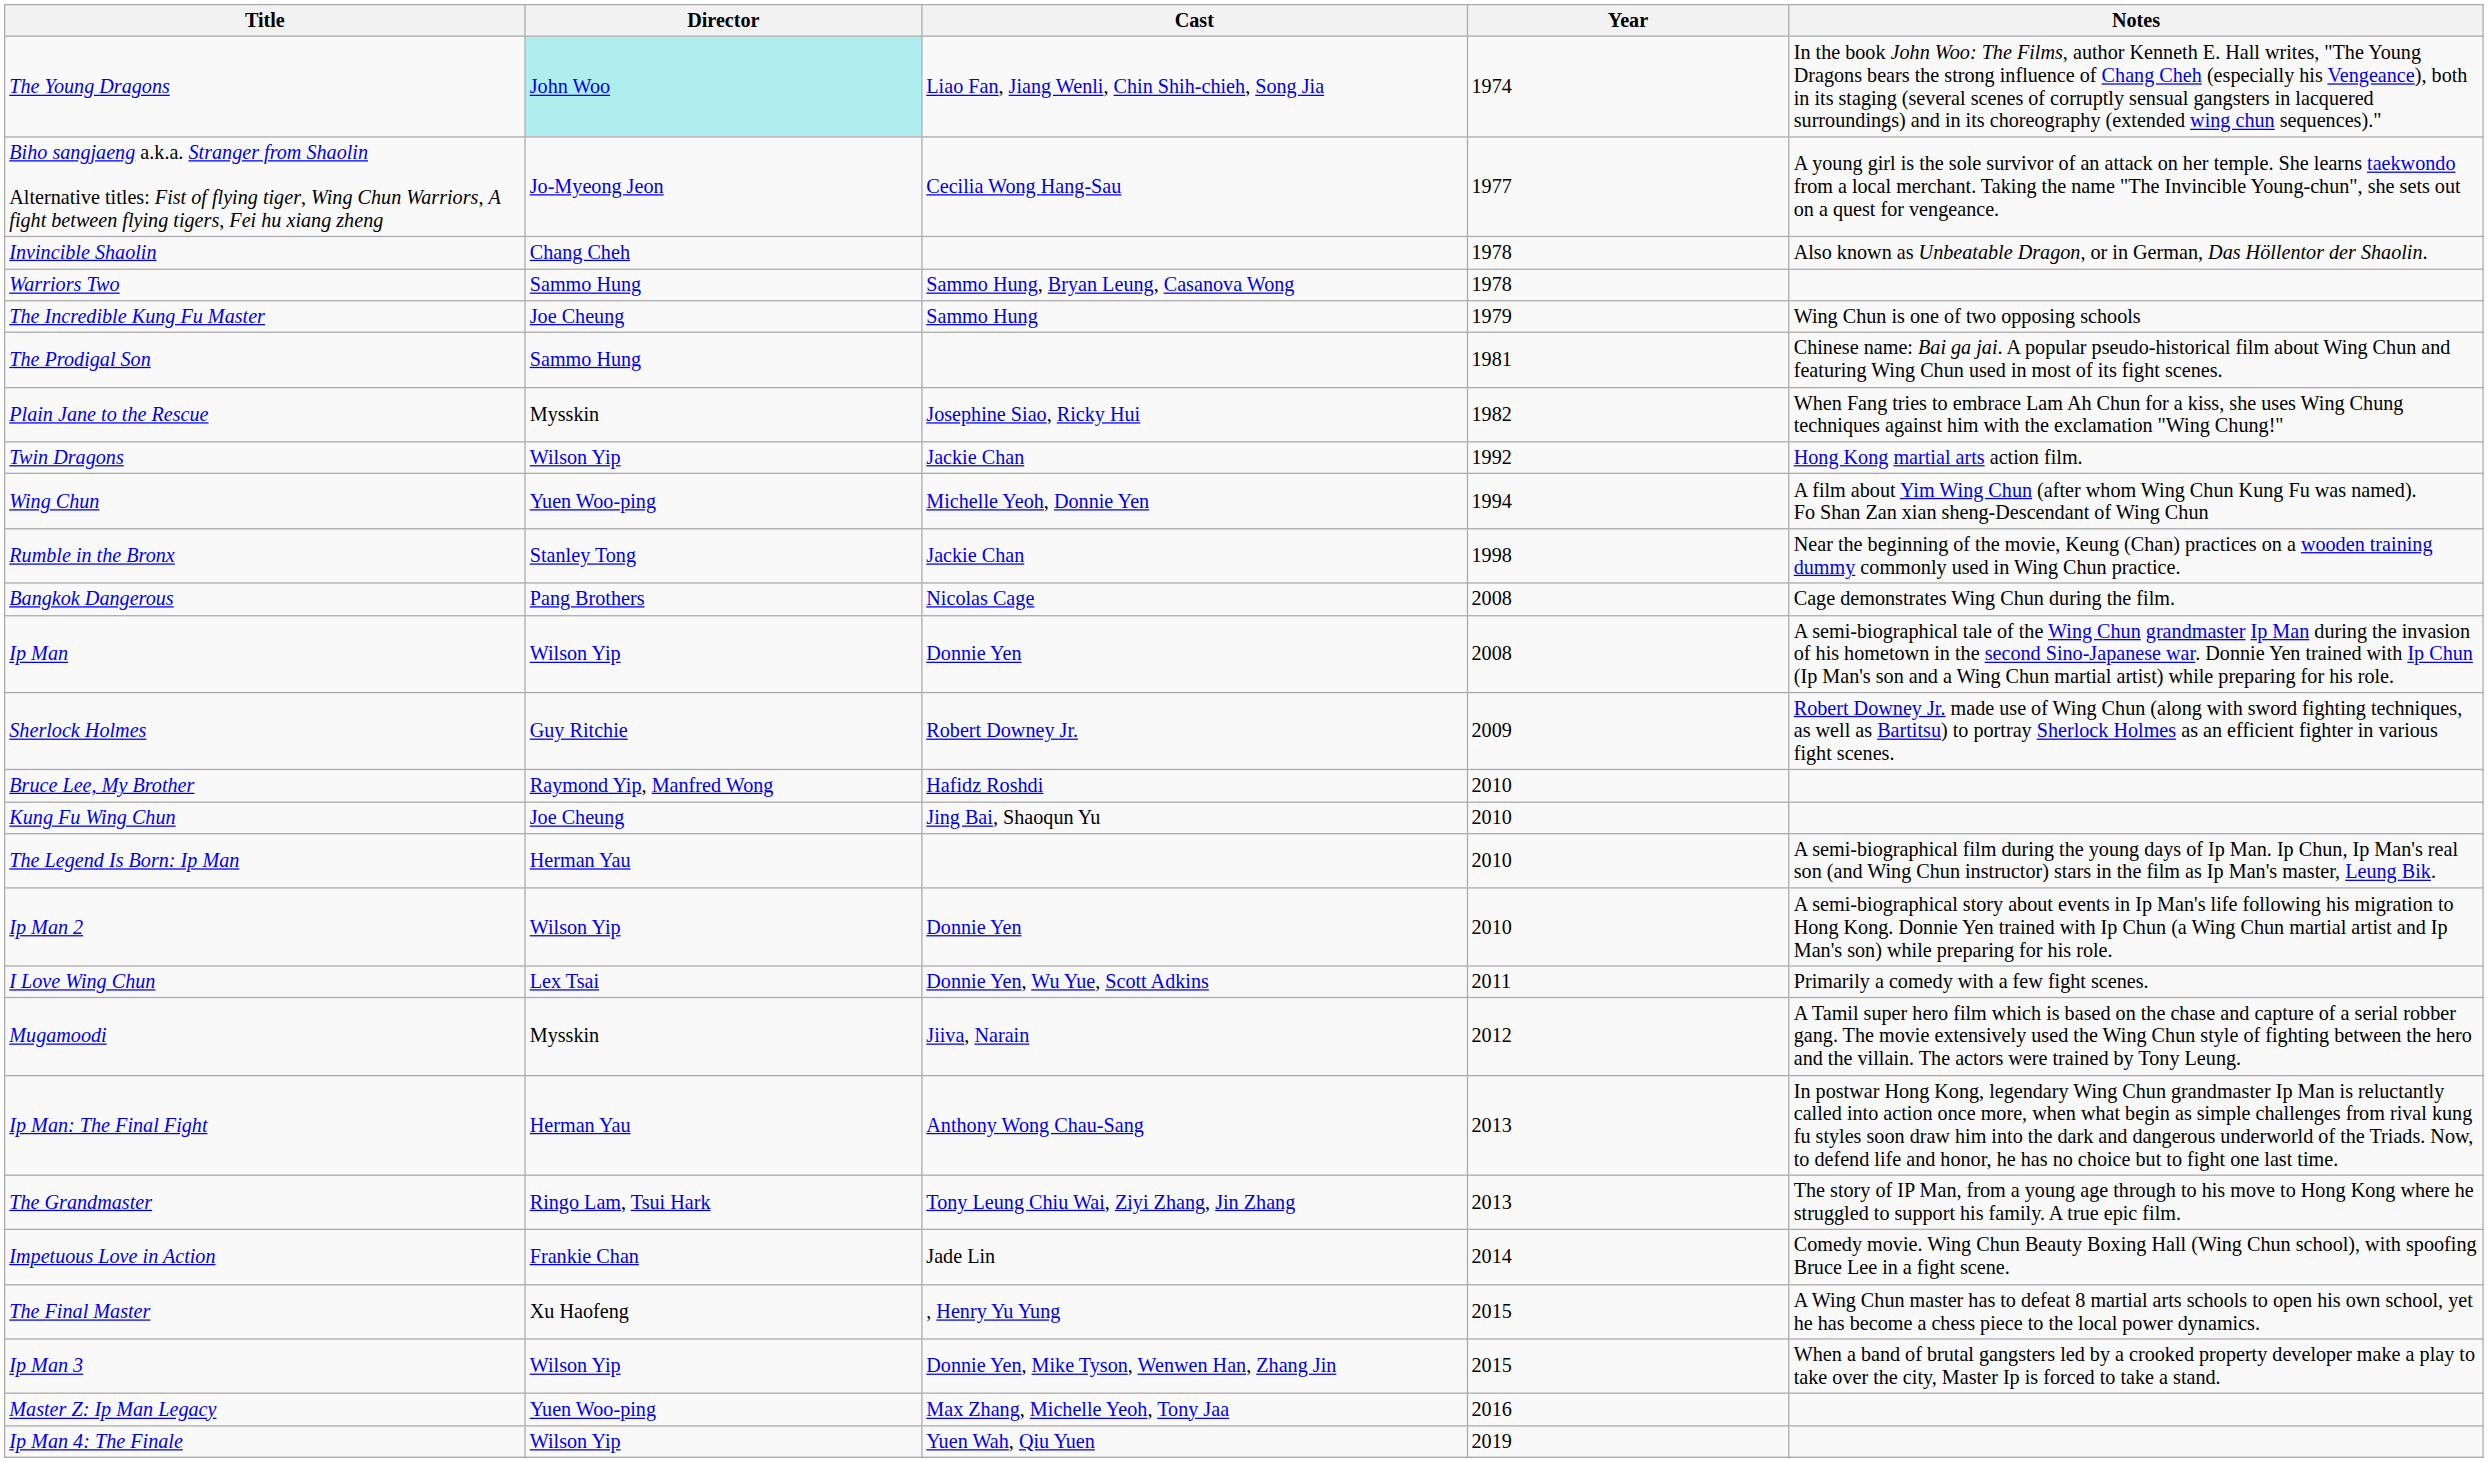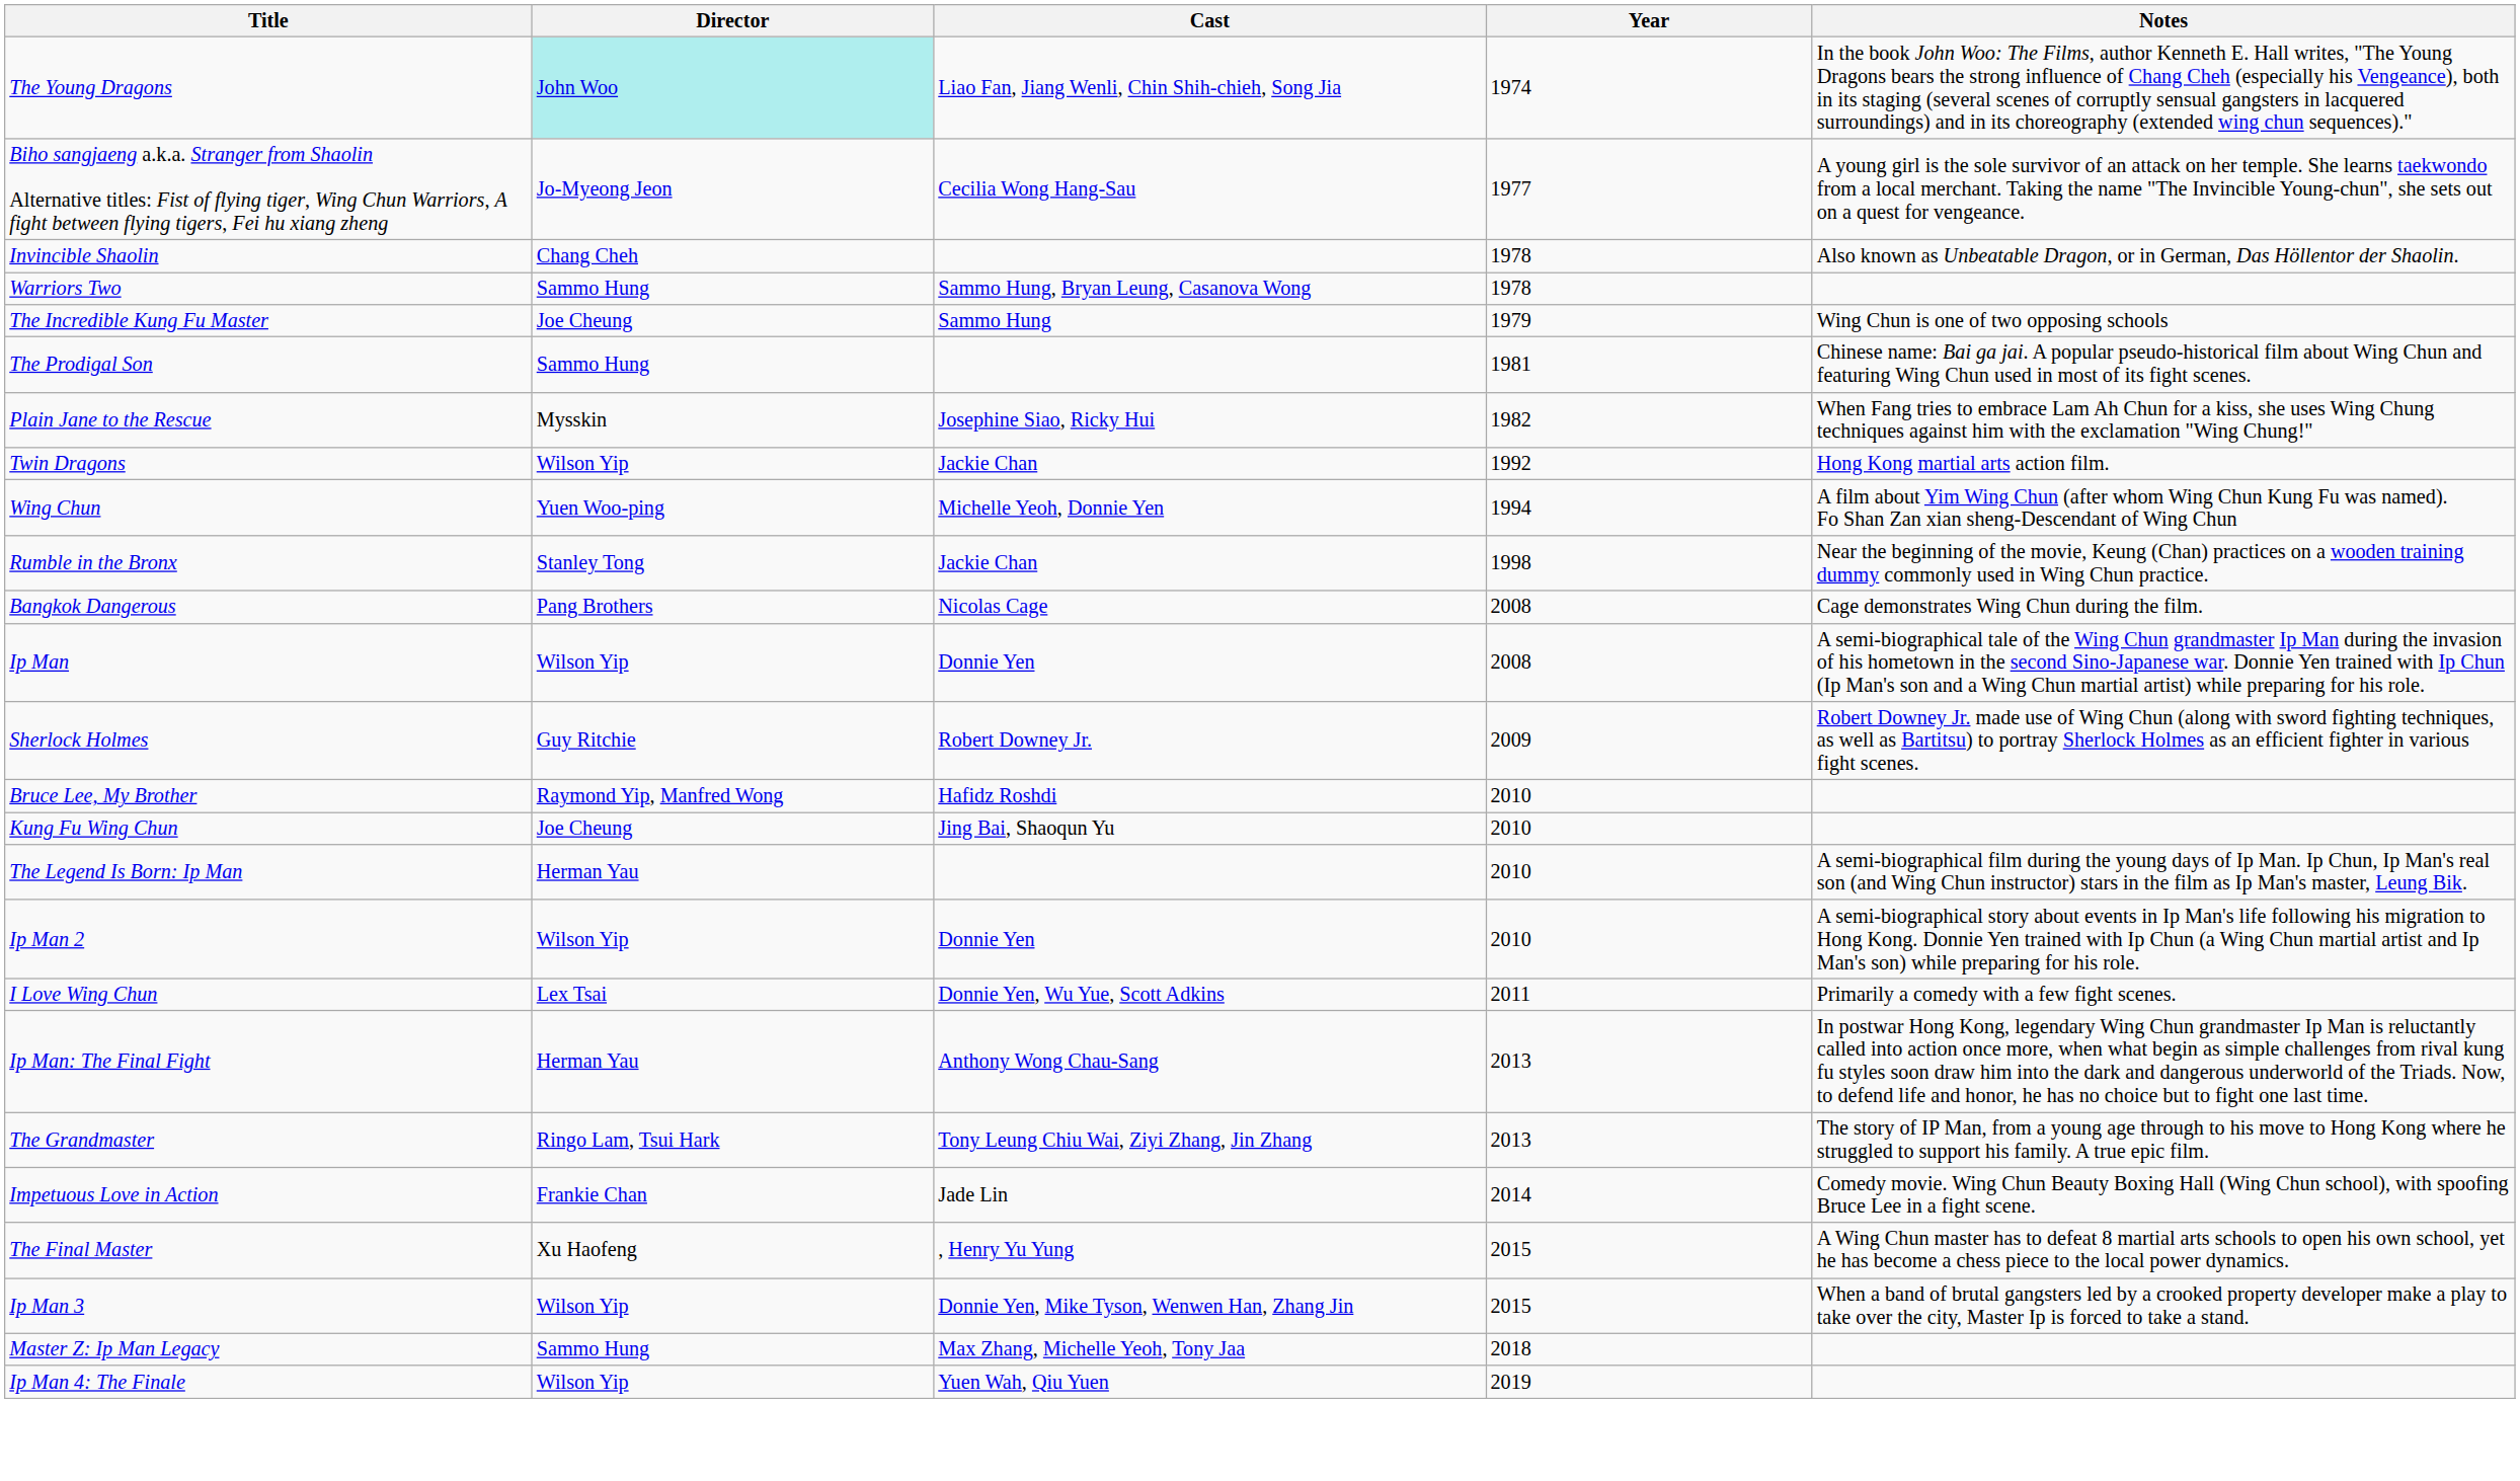- row: Mugamoodi | Mysskin | Jiiva, Narain | 2012 | A Tamil super hero film which is based on the chase and capture of a serial robber gang. The movie extensively used the Wing Chun style of fighting between the hero and the villain. The actors were trained by Tony Leung.
Master Z: Ip Man Legacy | Director: Yuen Woo-ping -> Sammo Hung
Master Z: Ip Man Legacy | Year: 2016 -> 2018
